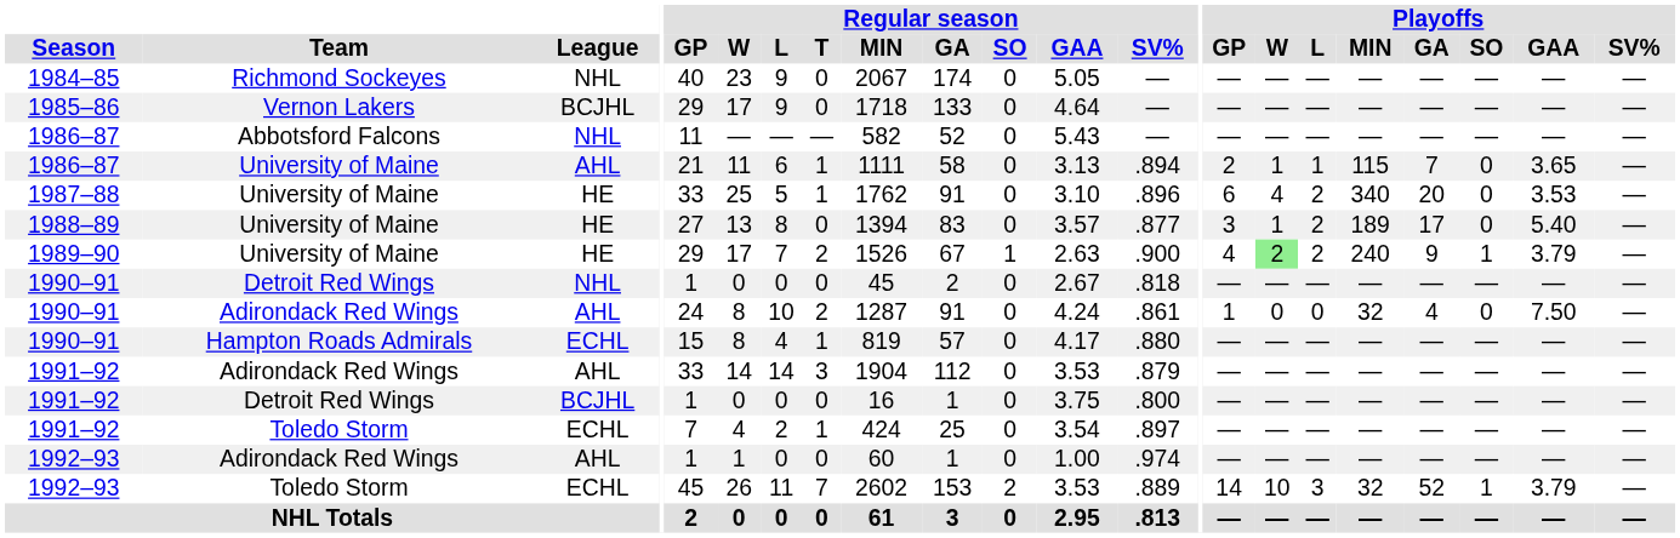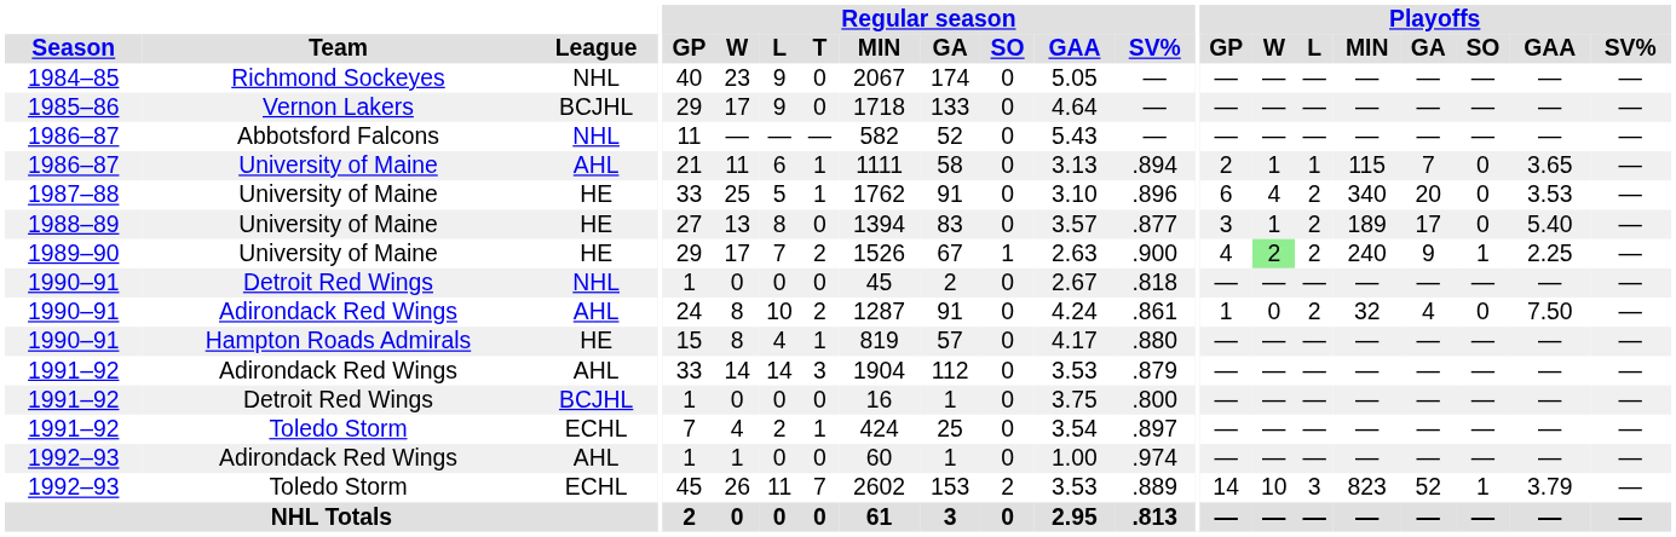1989–90 | Playoffs / GAA: 3.79 -> 2.25
1990–91 / Adirondack Red Wings | Playoffs / L: 0 -> 2
1990–91 / Hampton Roads Admirals | League: ECHL -> HE
1992–93 / Toledo Storm | Playoffs / MIN: 32 -> 823
